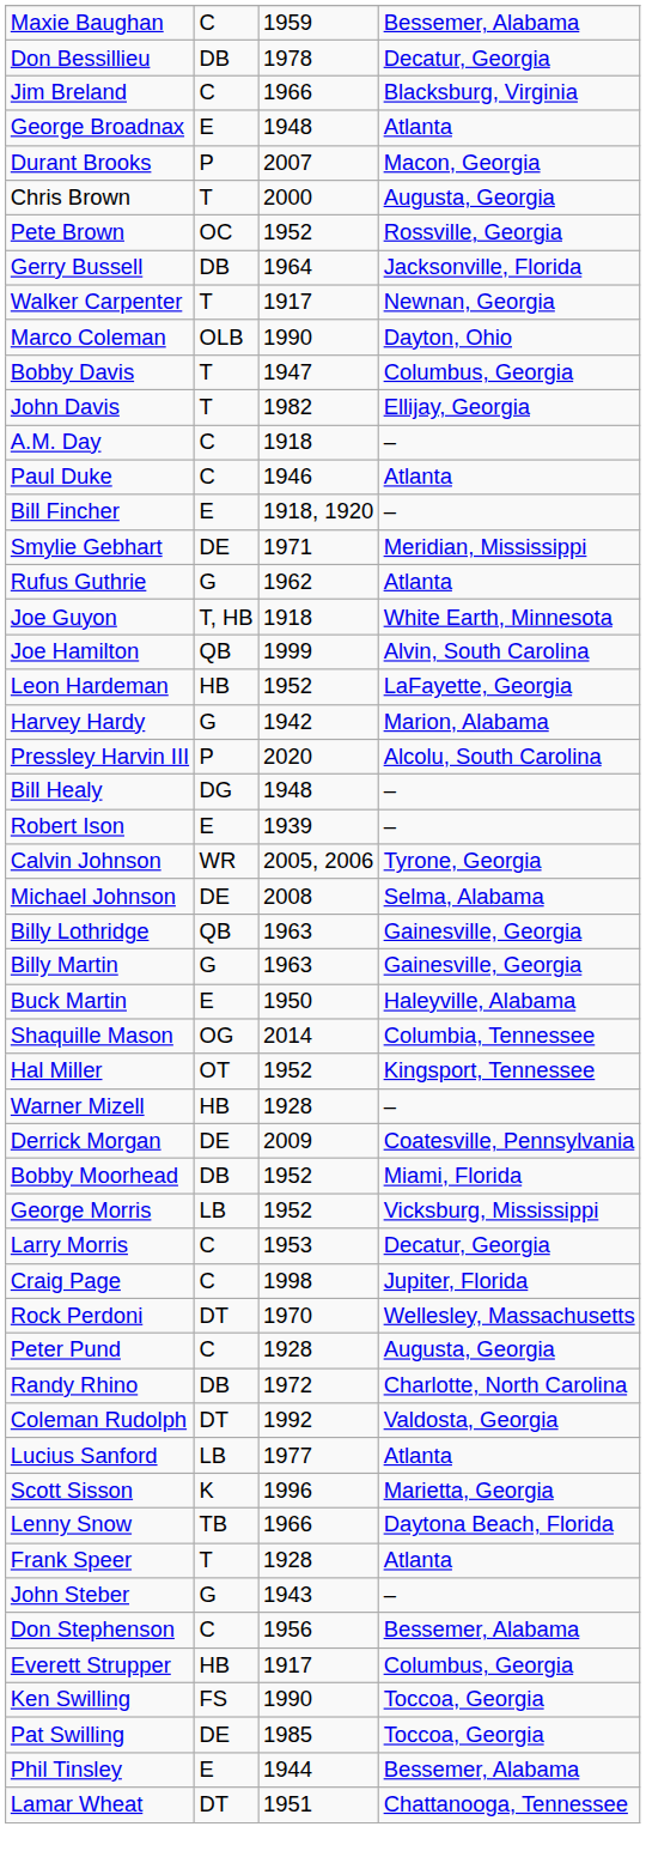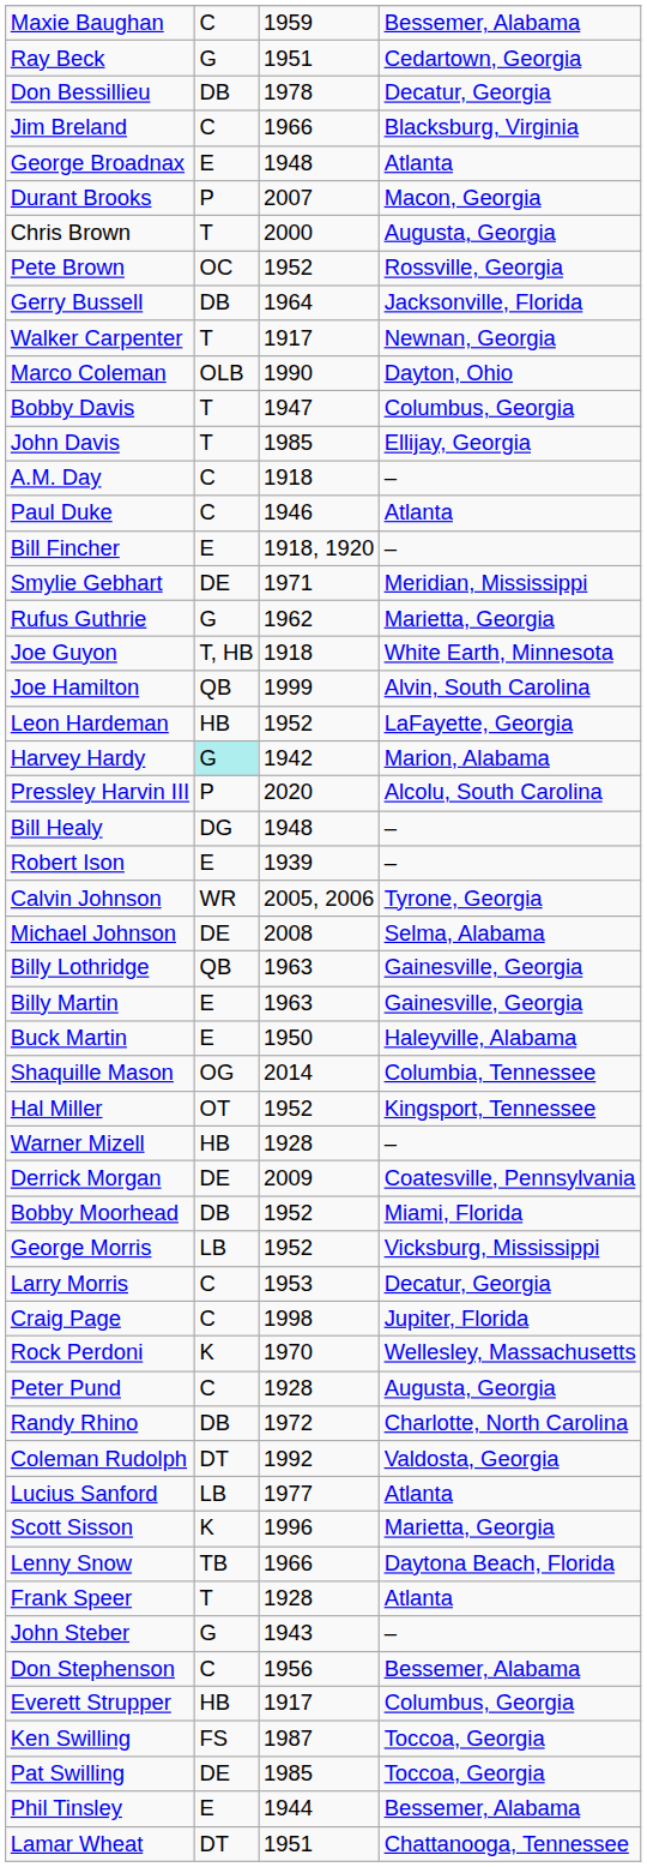+ row: Ray Beck | G | 1951 | Cedartown, Georgia
John Davis | column 3: 1982 -> 1985
Rufus Guthrie | column 4: Atlanta -> Marietta, Georgia
Harvey Hardy | column 2: no background -> paleturquoise background
Billy Martin | column 2: G -> E
Rock Perdoni | column 2: DT -> K
Ken Swilling | column 3: 1990 -> 1987
